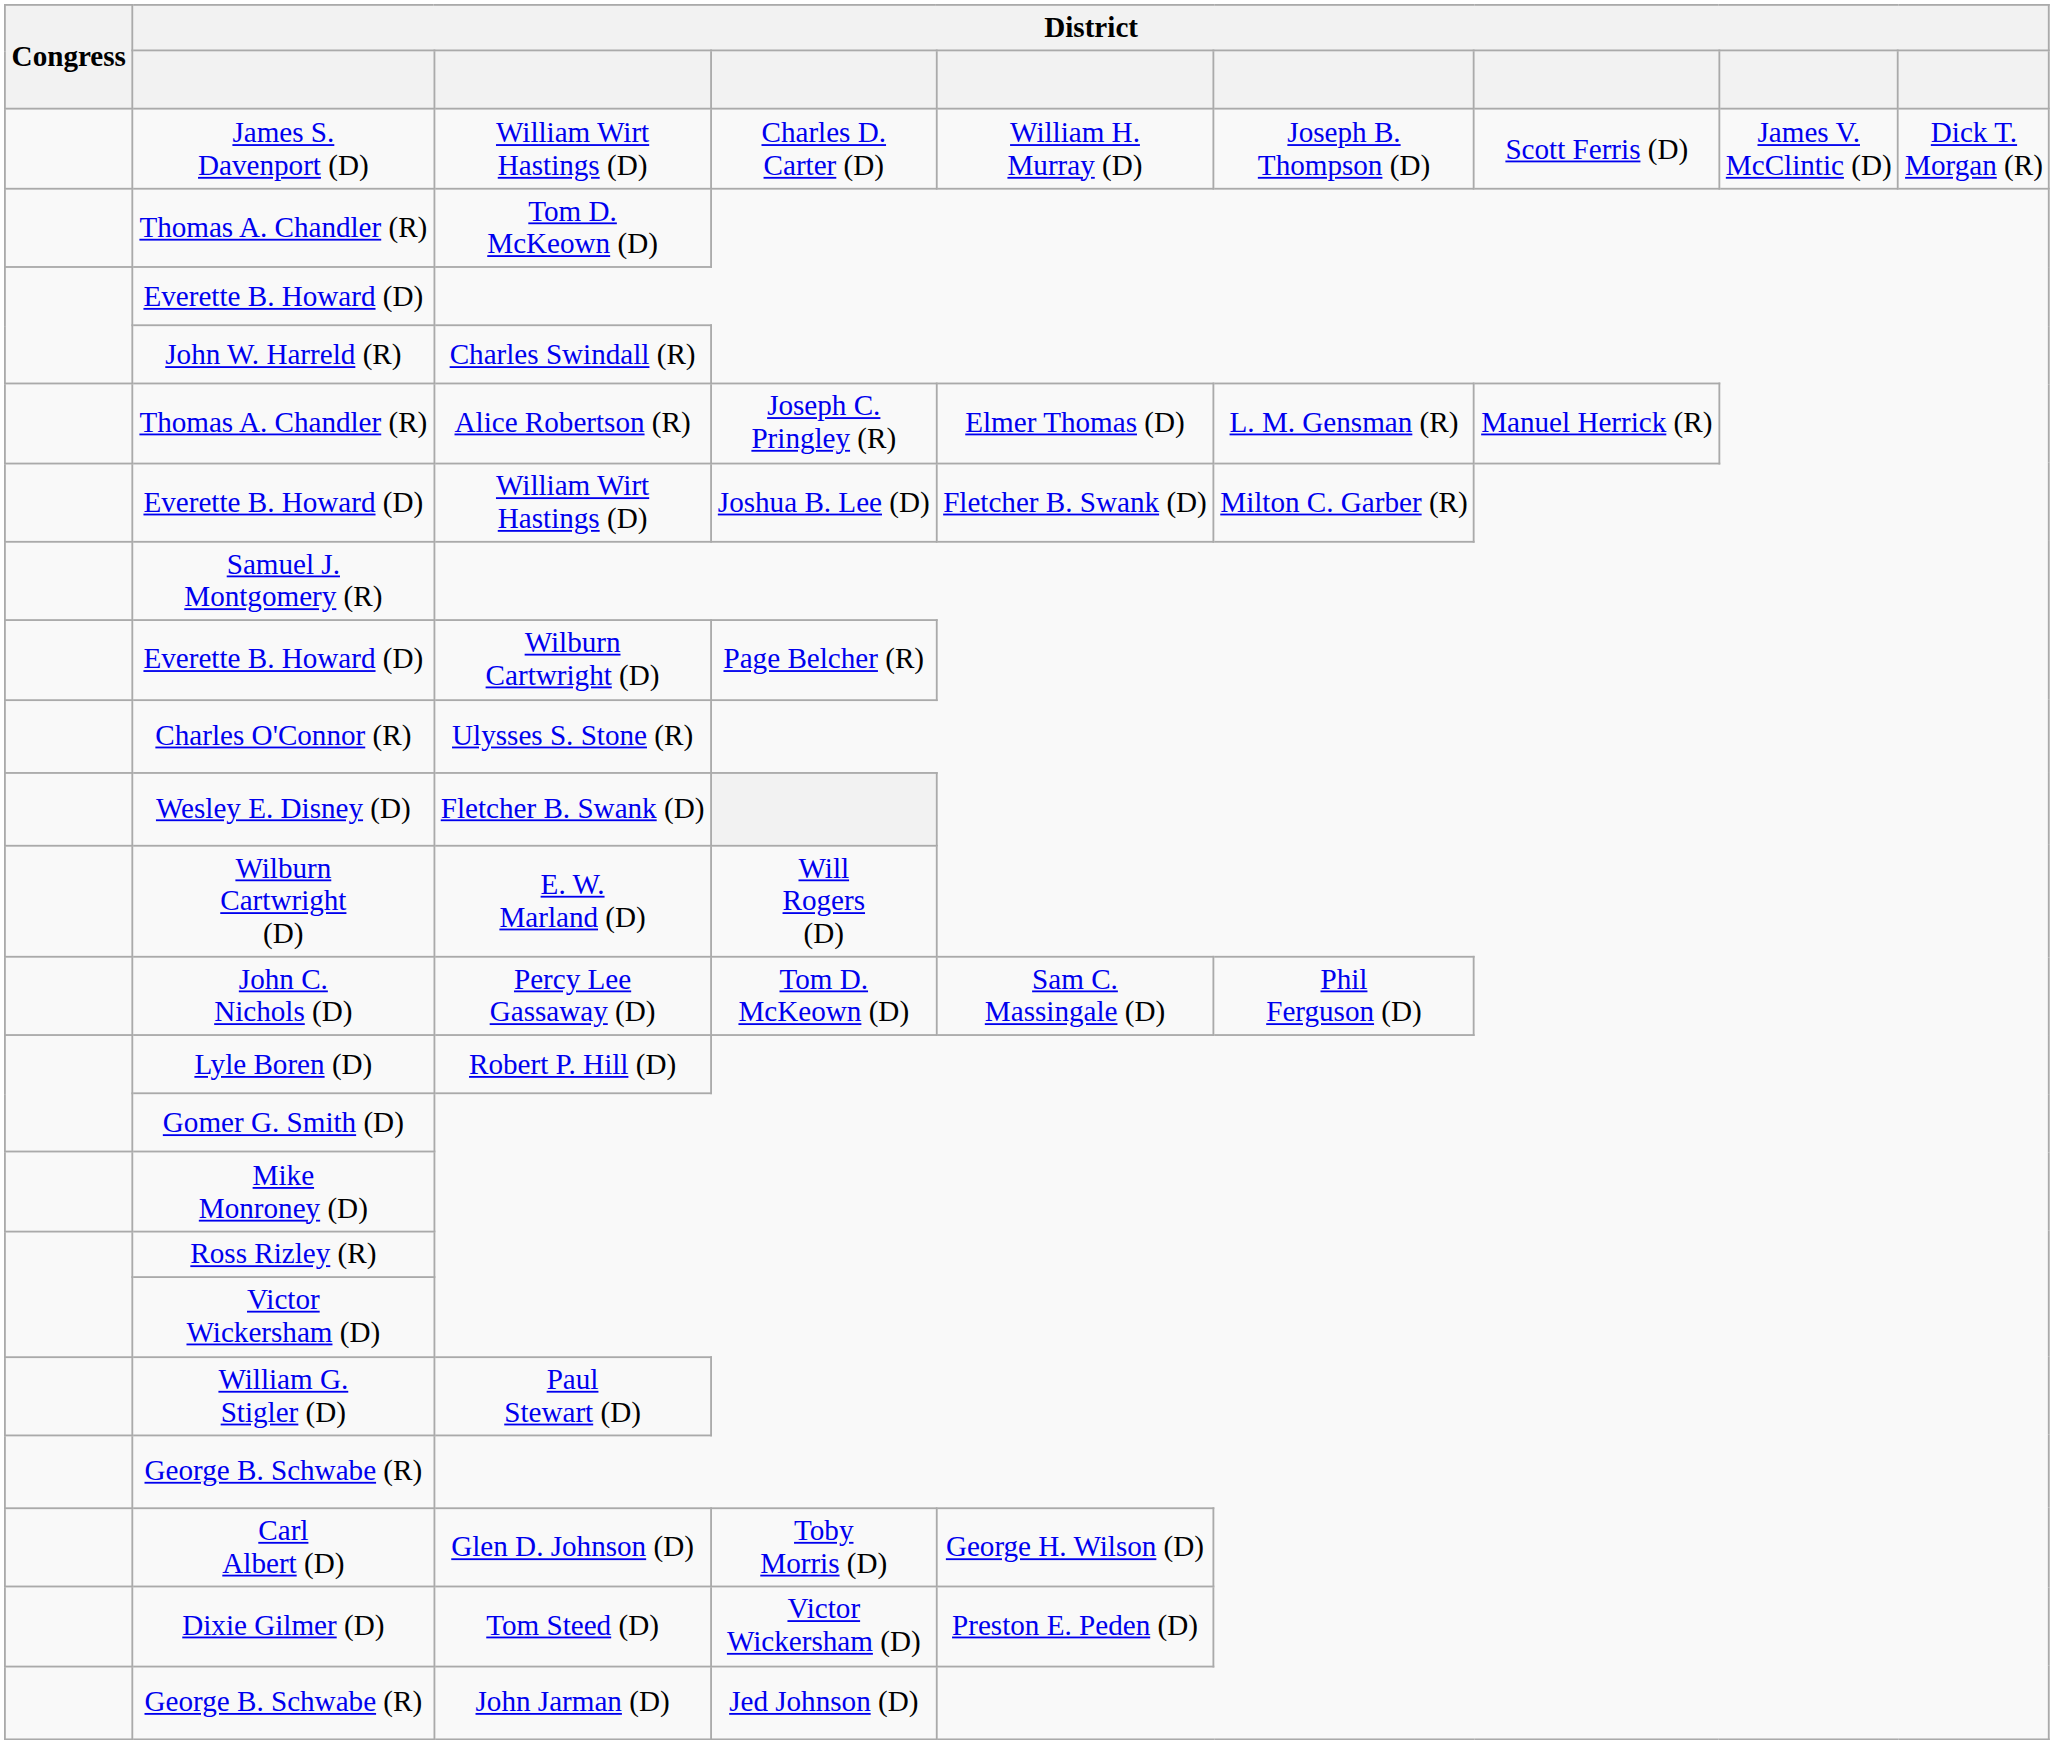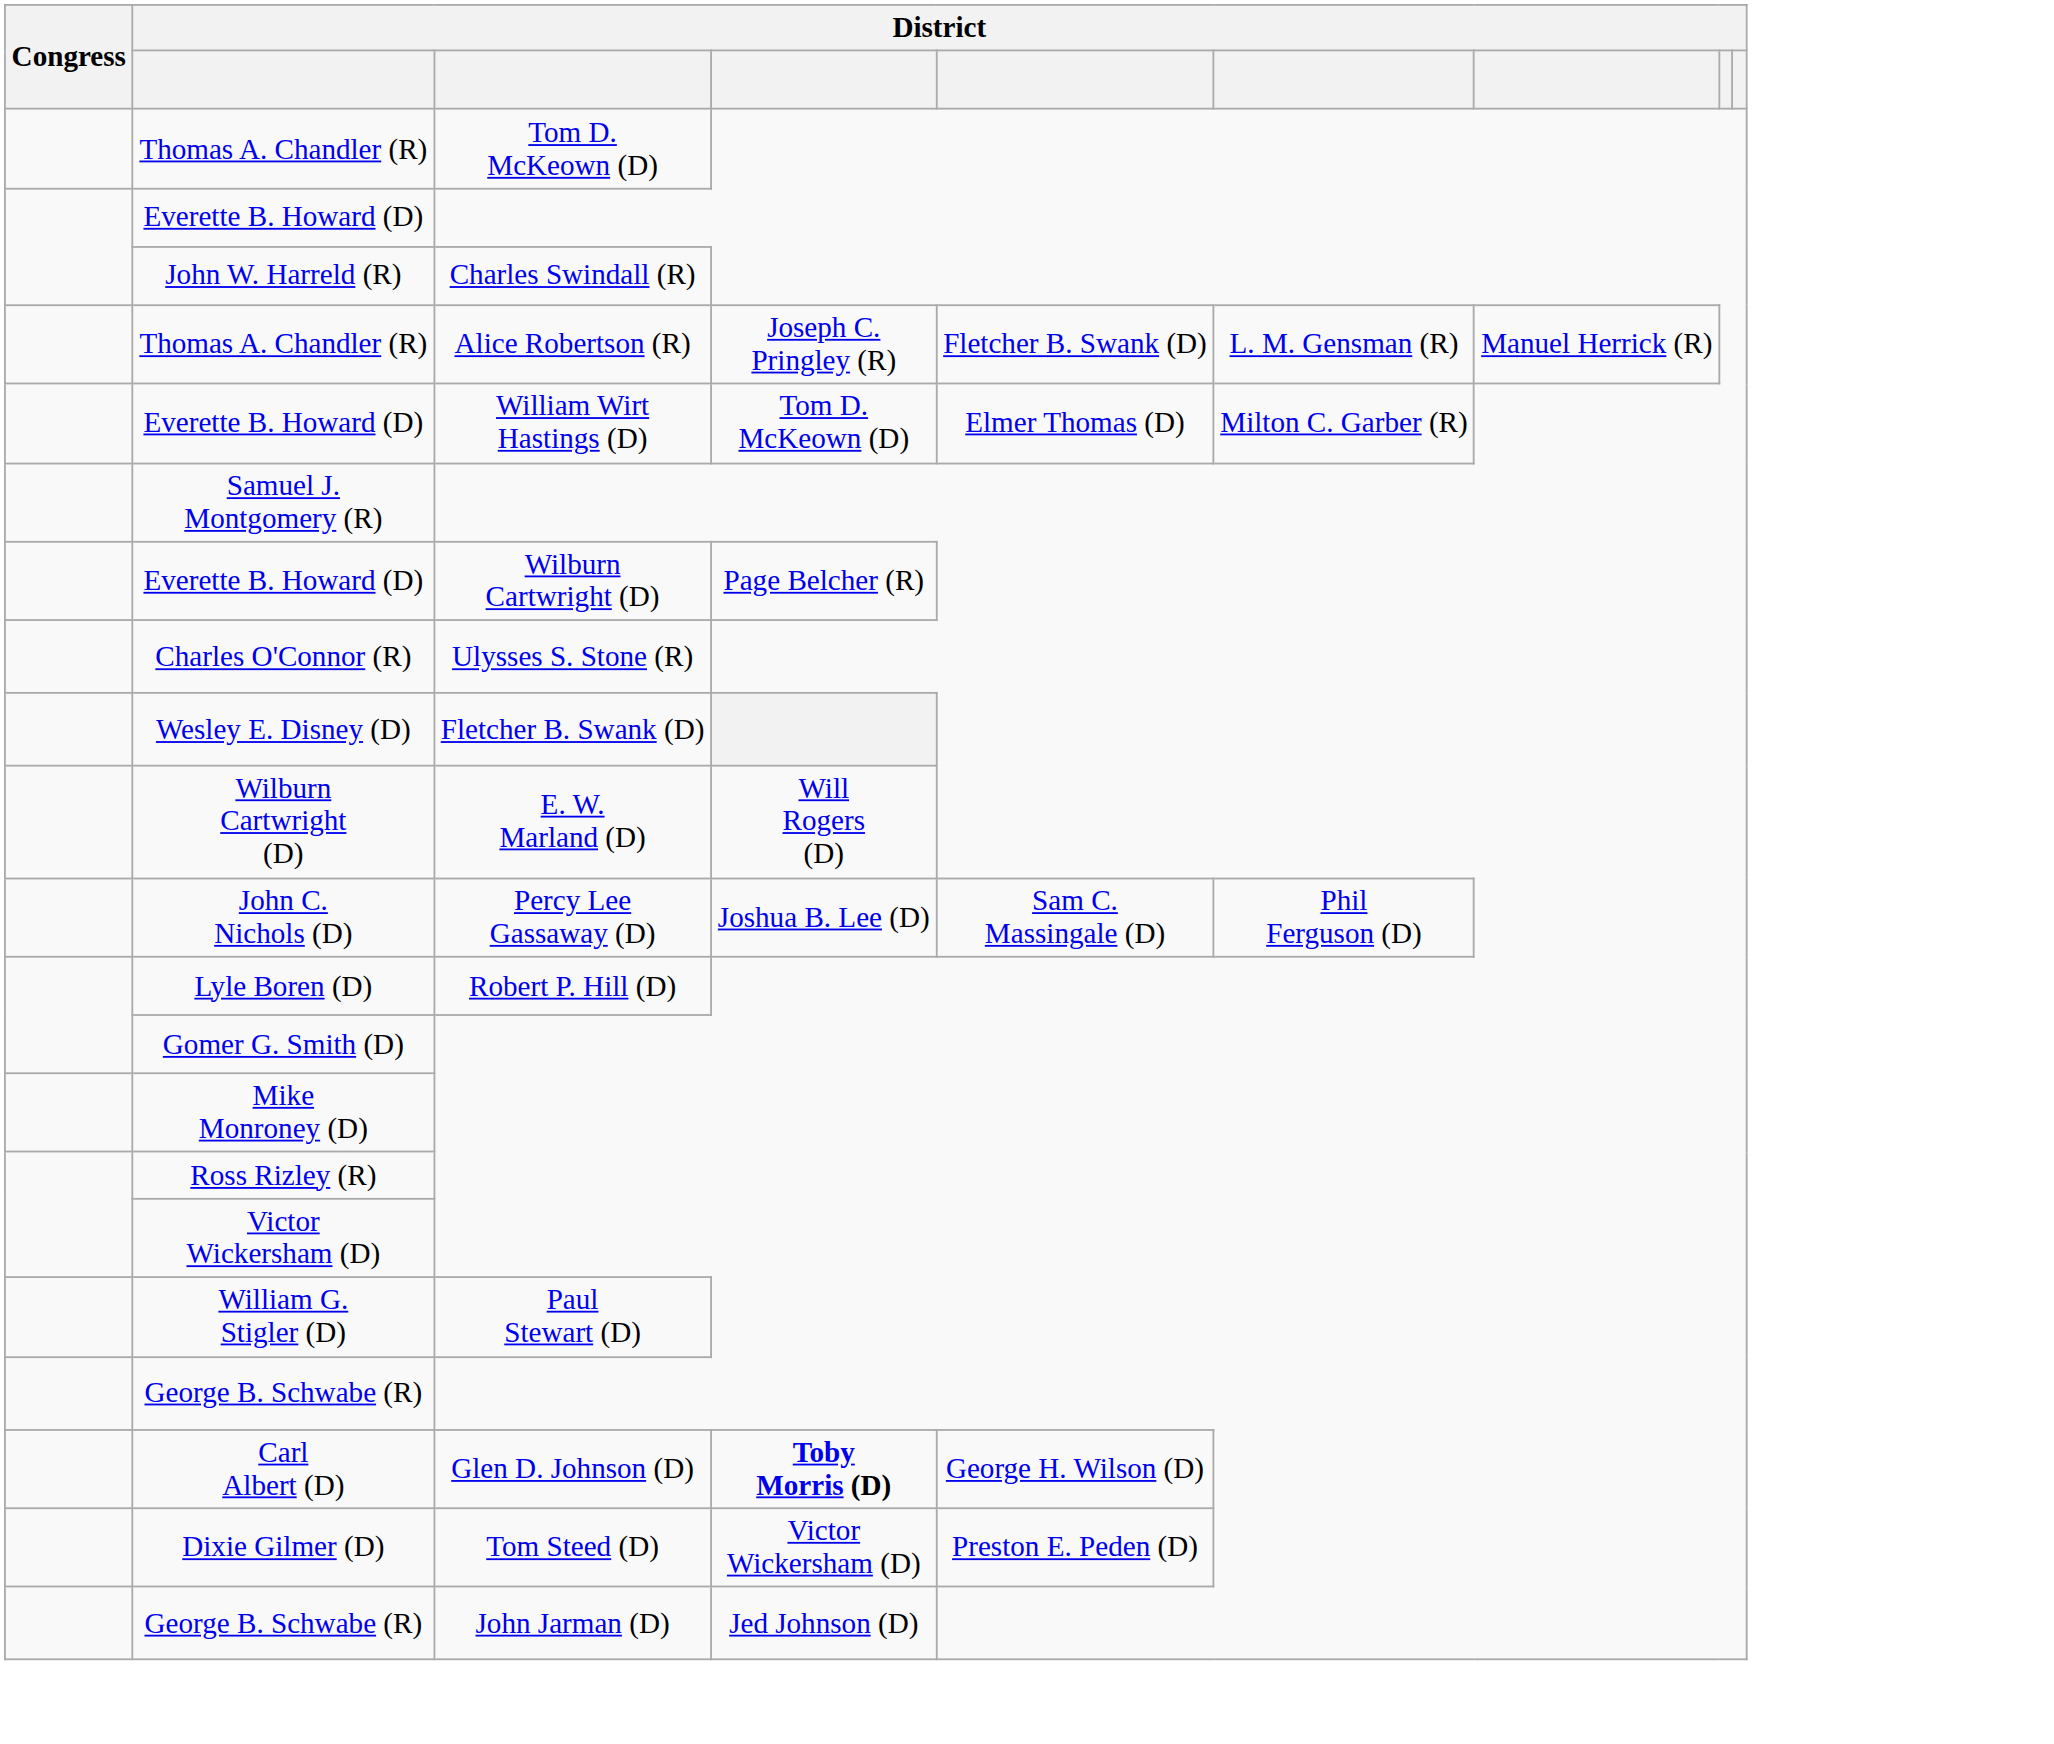- row: James S. Davenport (D) | William Wirt Hastings (D) | Charles D. Carter (D) | William H. Murray (D) | Joseph B. Thompson (D) | Scott Ferris (D) | James V. McClintic (D) | Dick T. Morgan (R)
Thomas A. Chandler (R) / Alice Robertson (R) | column 5: Elmer Thomas (D) -> Fletcher B. Swank (D)
Everette B. Howard (D) / William Wirt Hastings (D) | column 4: Joshua B. Lee (D) -> Tom D. McKeown (D)
Everette B. Howard (D) / William Wirt Hastings (D) | column 5: Fletcher B. Swank (D) -> Elmer Thomas (D)
John C. Nichols (D) | column 4: Tom D. McKeown (D) -> Joshua B. Lee (D)
Carl Albert (D) | column 4: normal -> bold
